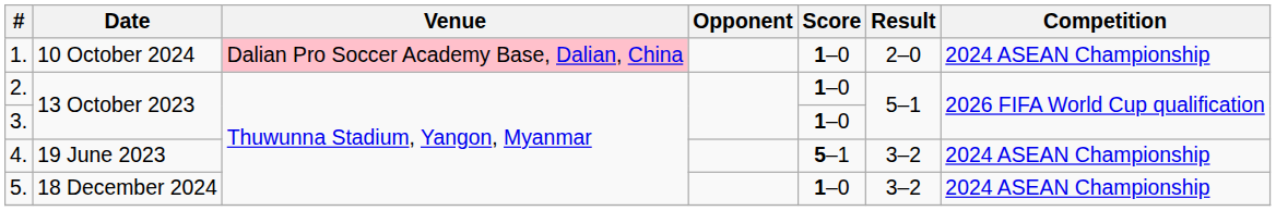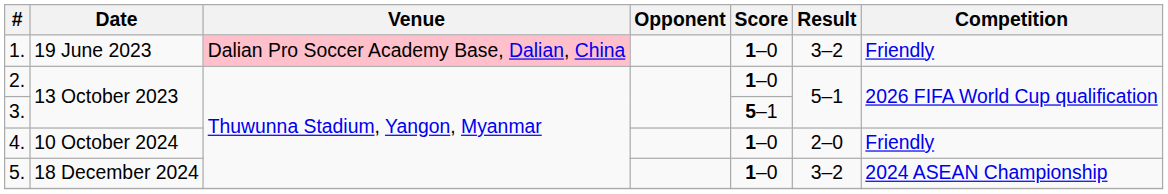1. | Date: 10 October 2024 -> 19 June 2023
1. | Result: 2–0 -> 3–2
1. | Competition: 2024 ASEAN Championship -> Friendly
3. | Score: 1–0 -> 5–1
4. | Date: 19 June 2023 -> 10 October 2024
4. | Score: 5–1 -> 1–0
4. | Result: 3–2 -> 2–0
4. | Competition: 2024 ASEAN Championship -> Friendly
